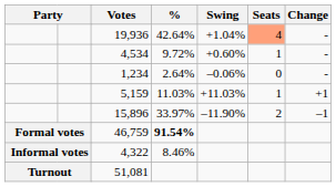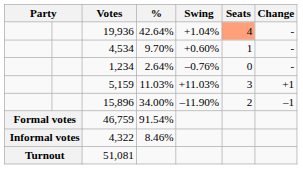4,534 | %: 9.72% -> 9.70%
1,234 | Swing: –0.06% -> –0.76%
5,159 | Seats: 1 -> 3
15,896 | %: 33.97% -> 34.00%
46,759 | %: bold -> normal
